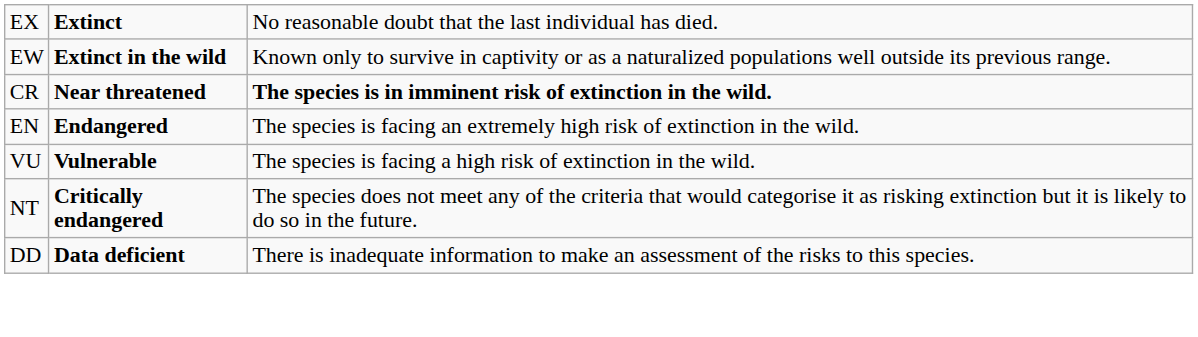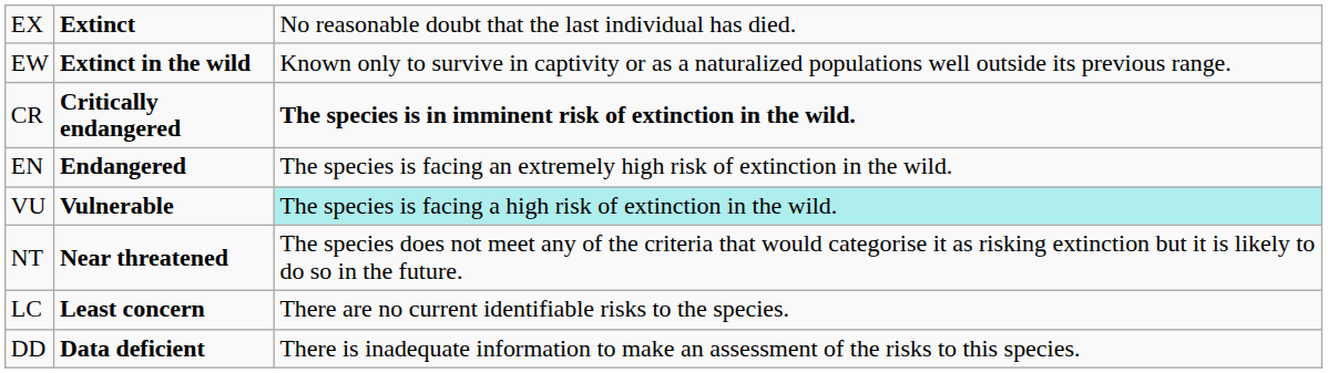CR | column 2: Near threatened -> Critically endangered
VU | column 3: no background -> paleturquoise background
NT | column 2: Critically endangered -> Near threatened
+ row: LC | Least concern | There are no current identifiable risks to the species.
